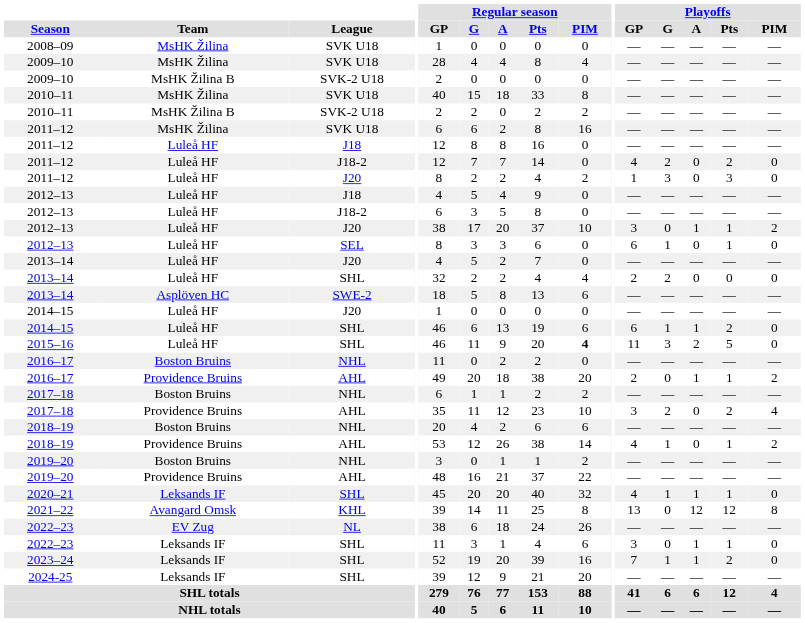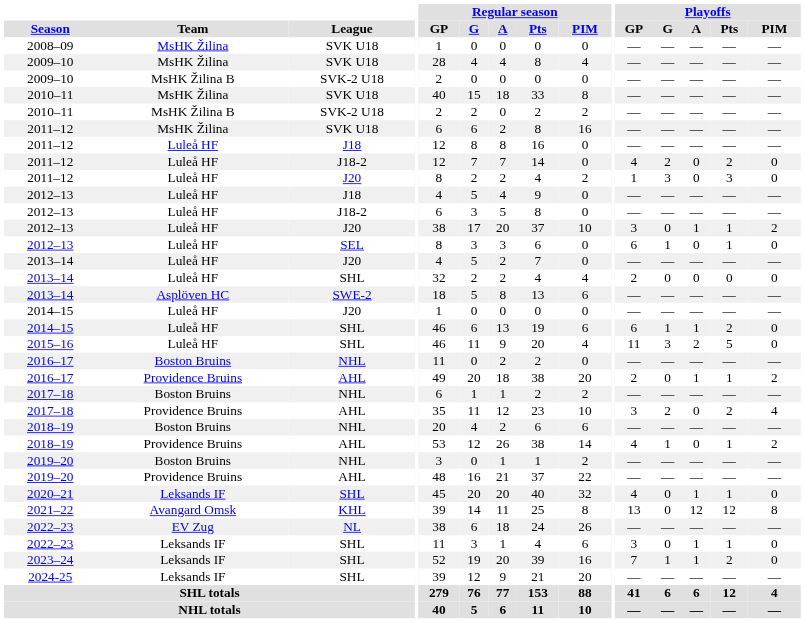2013–14 / SHL | Playoffs / G: 2 -> 0
2015–16 | Regular season / PIM: bold -> normal
2020–21 | Playoffs / G: 1 -> 0
